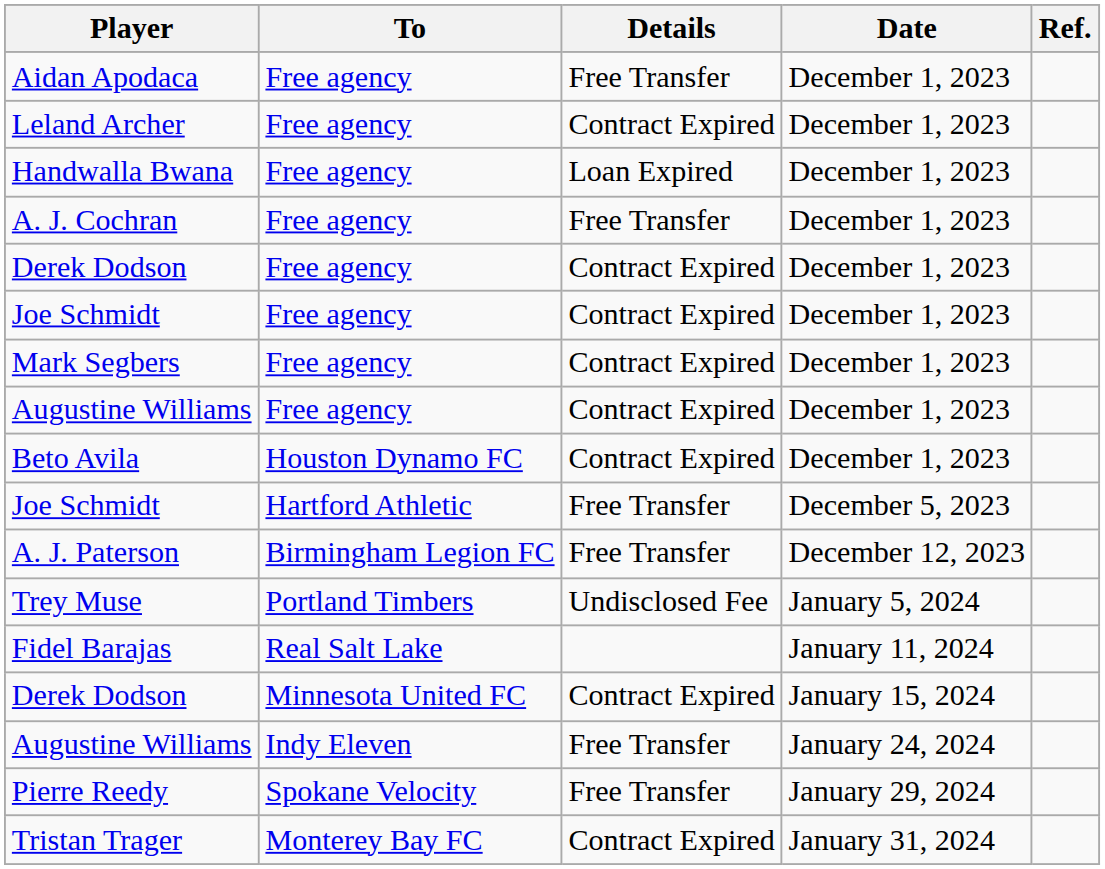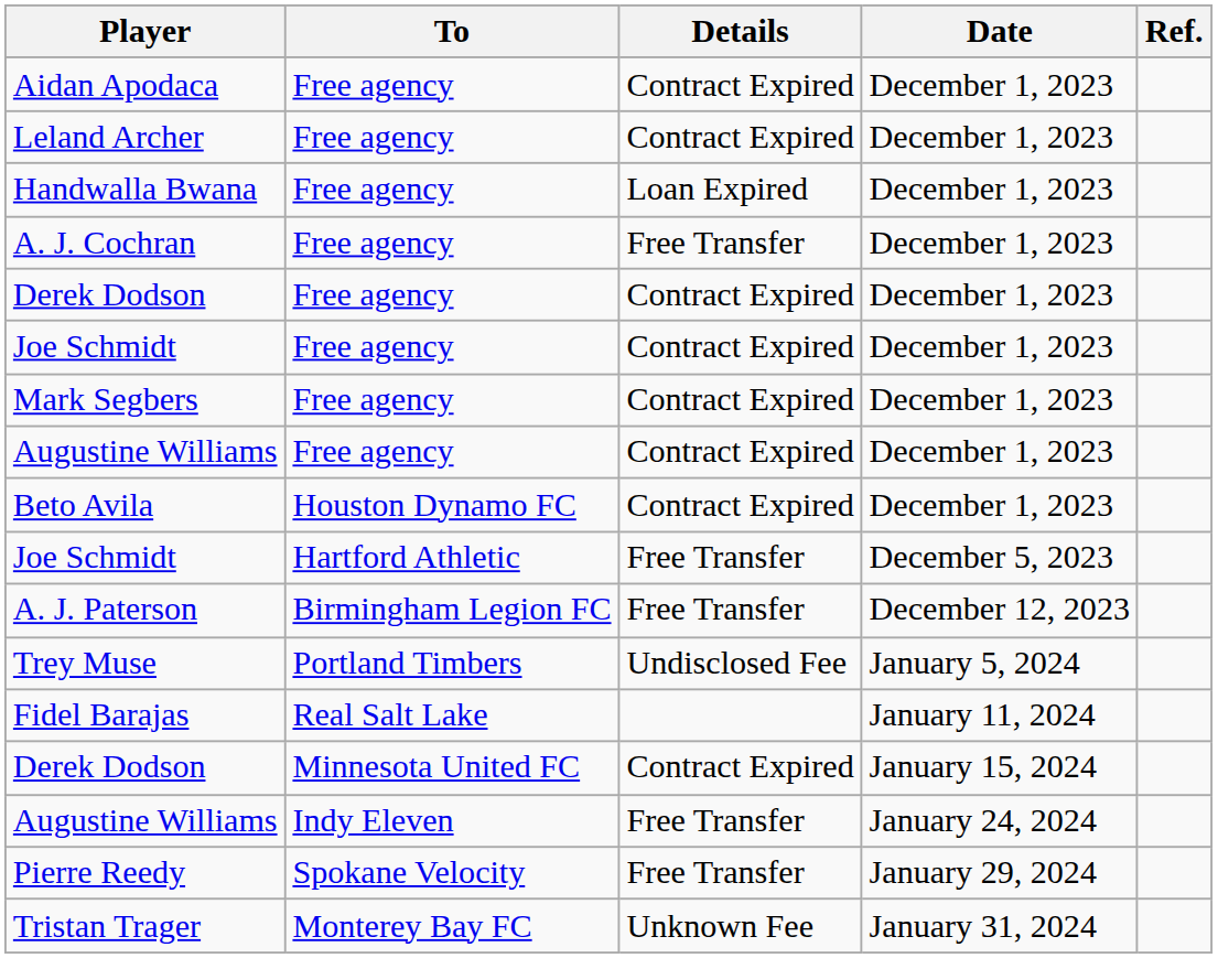Aidan Apodaca | Details: Free Transfer -> Contract Expired
Tristan Trager | Details: Contract Expired -> Unknown Fee
